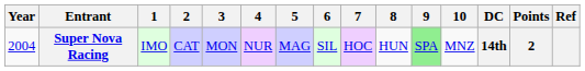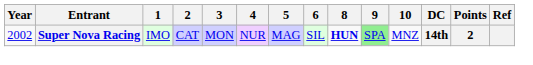- column: 7 | HOC
Super Nova Racing | Year: 2004 -> 2002
Super Nova Racing | 8: normal -> bold
